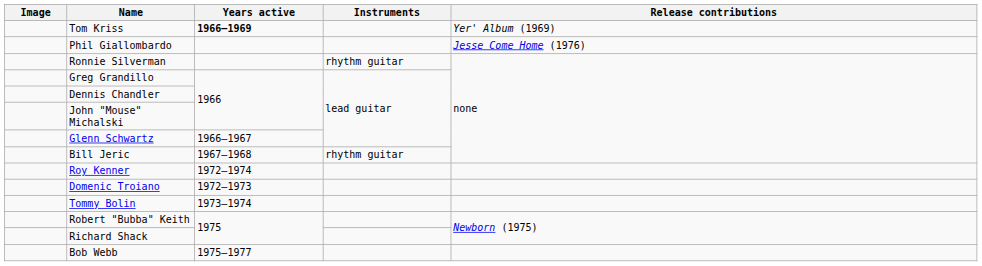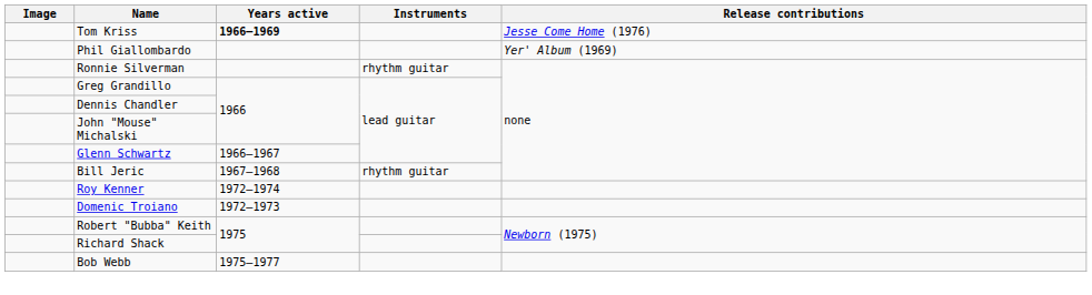Tom Kriss | Release contributions: Yer' Album (1969) -> Jesse Come Home (1976)
Phil Giallombardo | Release contributions: Jesse Come Home (1976) -> Yer' Album (1969)
- row: Tommy Bolin | 1973–1974
